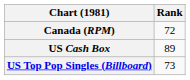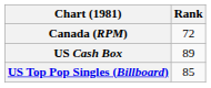US Top Pop Singles (Billboard) | Rank: 73 -> 85
